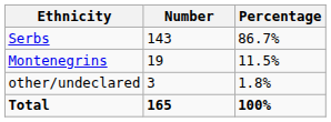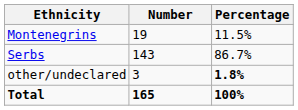rows swapped: Serbs <-> Montenegrins
other/undeclared | Percentage: normal -> bold
